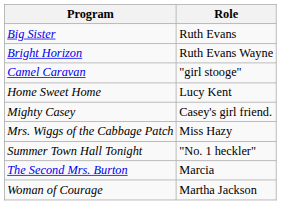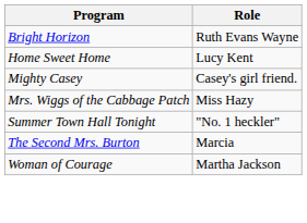- row: Big Sister | Ruth Evans
- row: Camel Caravan | "girl stooge"
